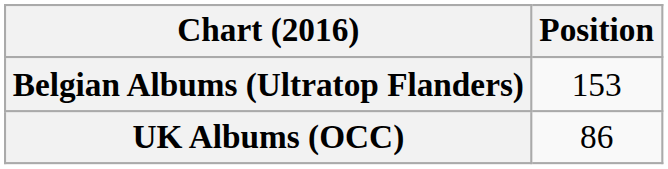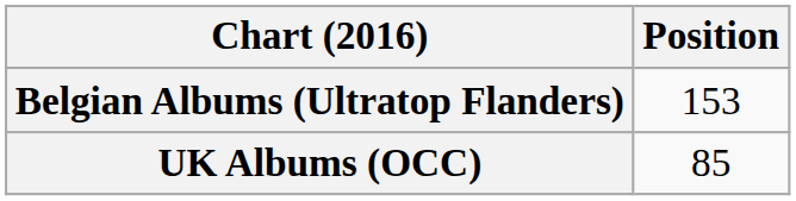UK Albums (OCC) | Position: 86 -> 85
